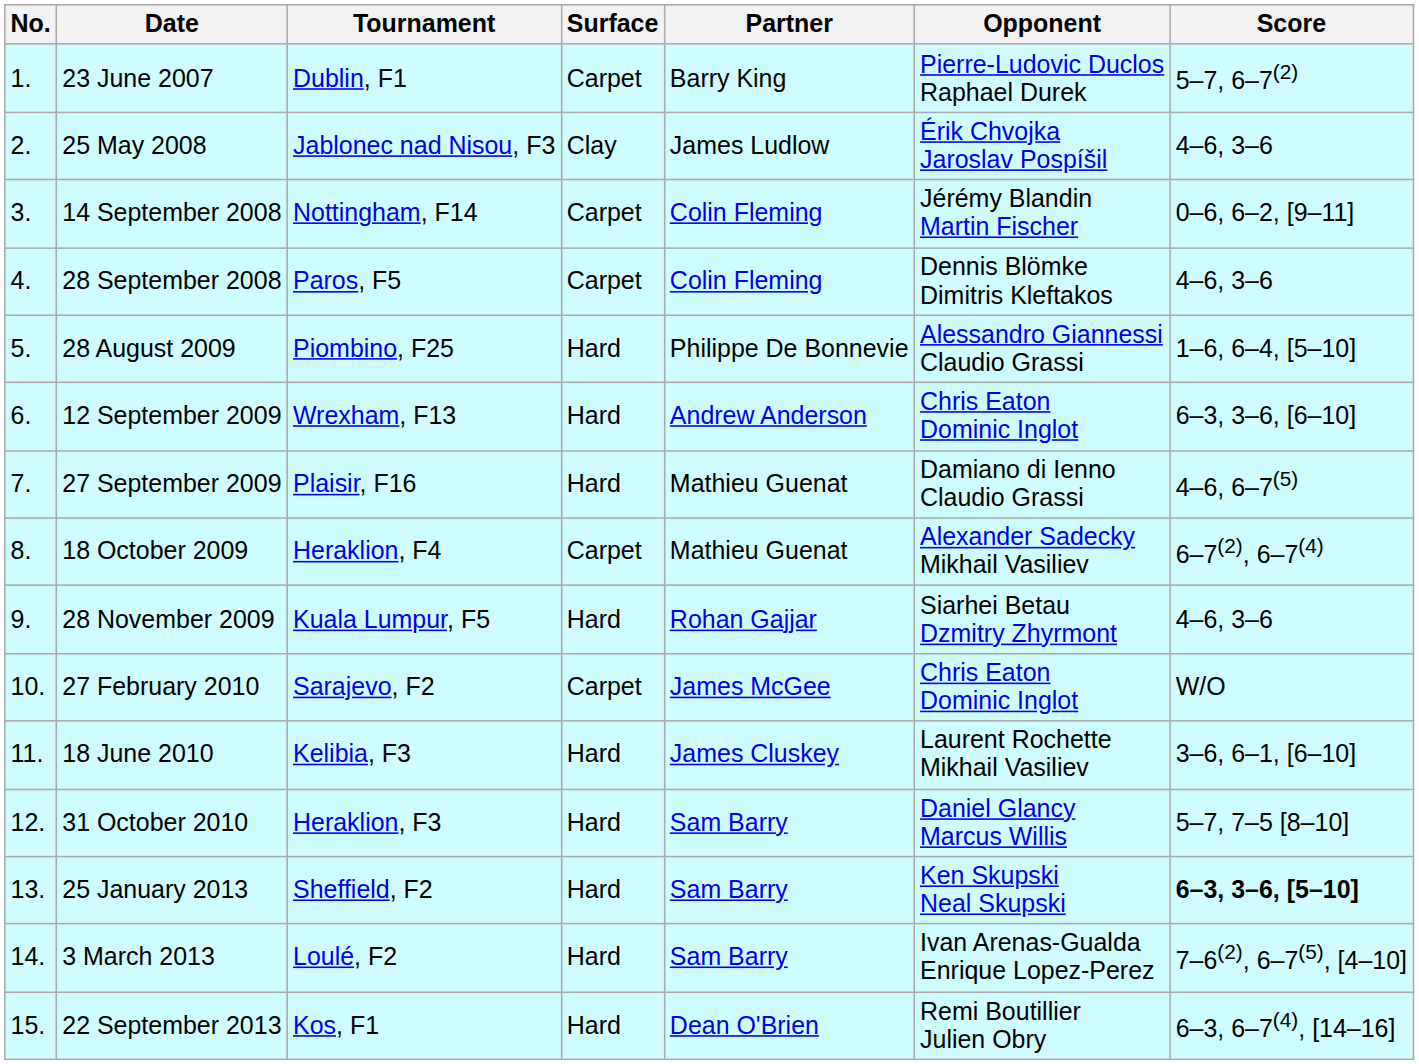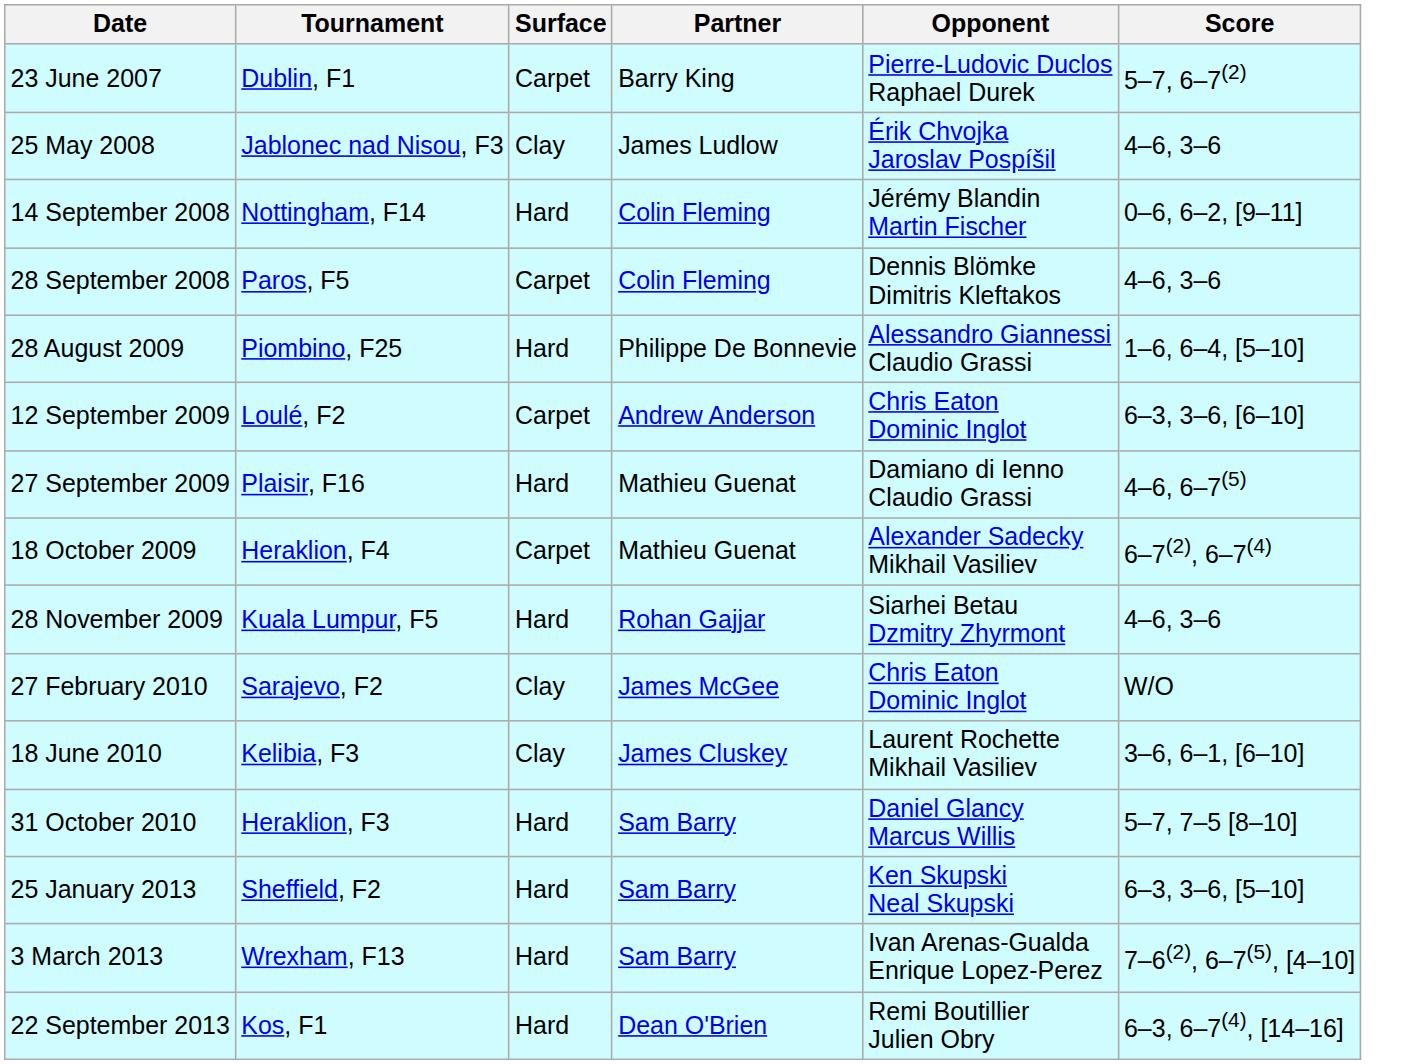- column: No. | 1. | 2. | 3. | 4. | 5. | 6. | 7. | 8. | 9. | 10. | 11. | 12. | 13. | 14. | 15.
14 September 2008 | Surface: Carpet -> Hard
12 September 2009 | Tournament: Wrexham, F13 -> Loulé, F2
12 September 2009 | Surface: Hard -> Carpet
27 February 2010 | Surface: Carpet -> Clay
18 June 2010 | Surface: Hard -> Clay
25 January 2013 | Score: bold -> normal
3 March 2013 | Tournament: Loulé, F2 -> Wrexham, F13
